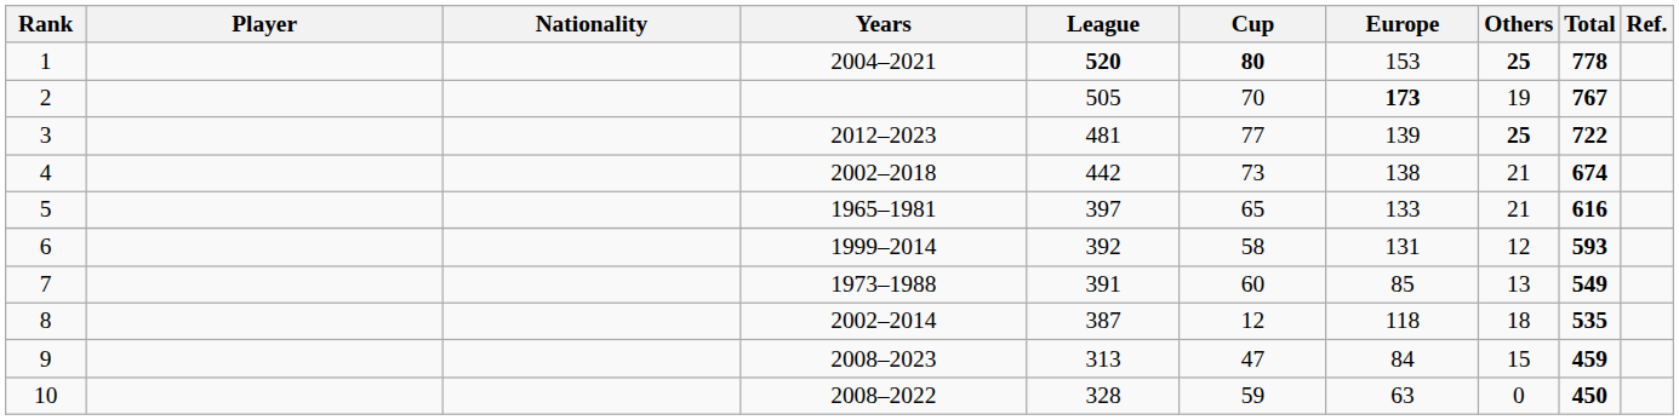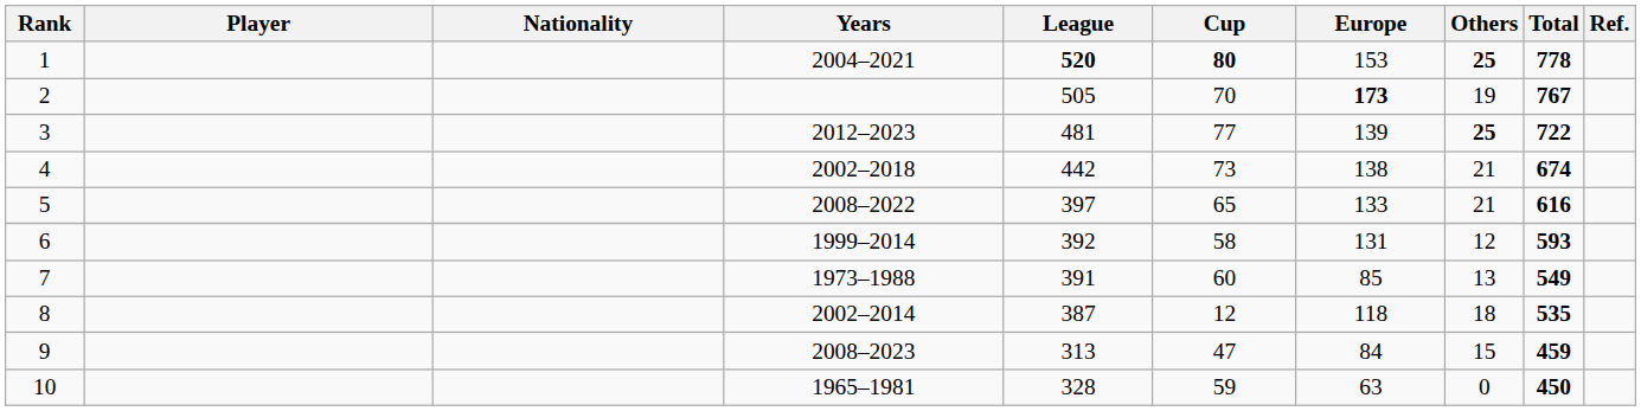5 | Years: 1965–1981 -> 2008–2022
10 | Years: 2008–2022 -> 1965–1981
